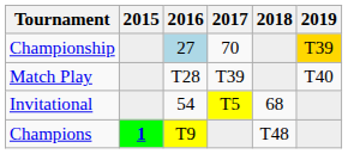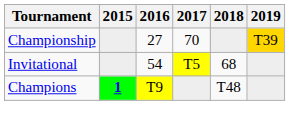Championship | 2016: lightblue background -> no background
- row: Match Play | T28 | T39 | T40
